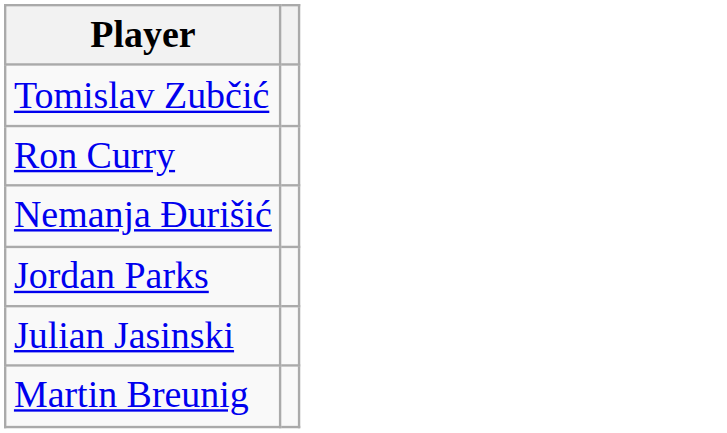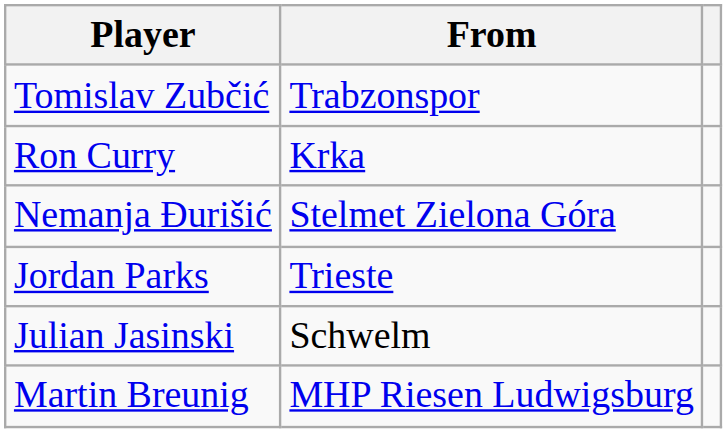+ column: From | Trabzonspor | Krka | Stelmet Zielona Góra | Trieste | Schwelm | MHP Riesen Ludwigsburg
